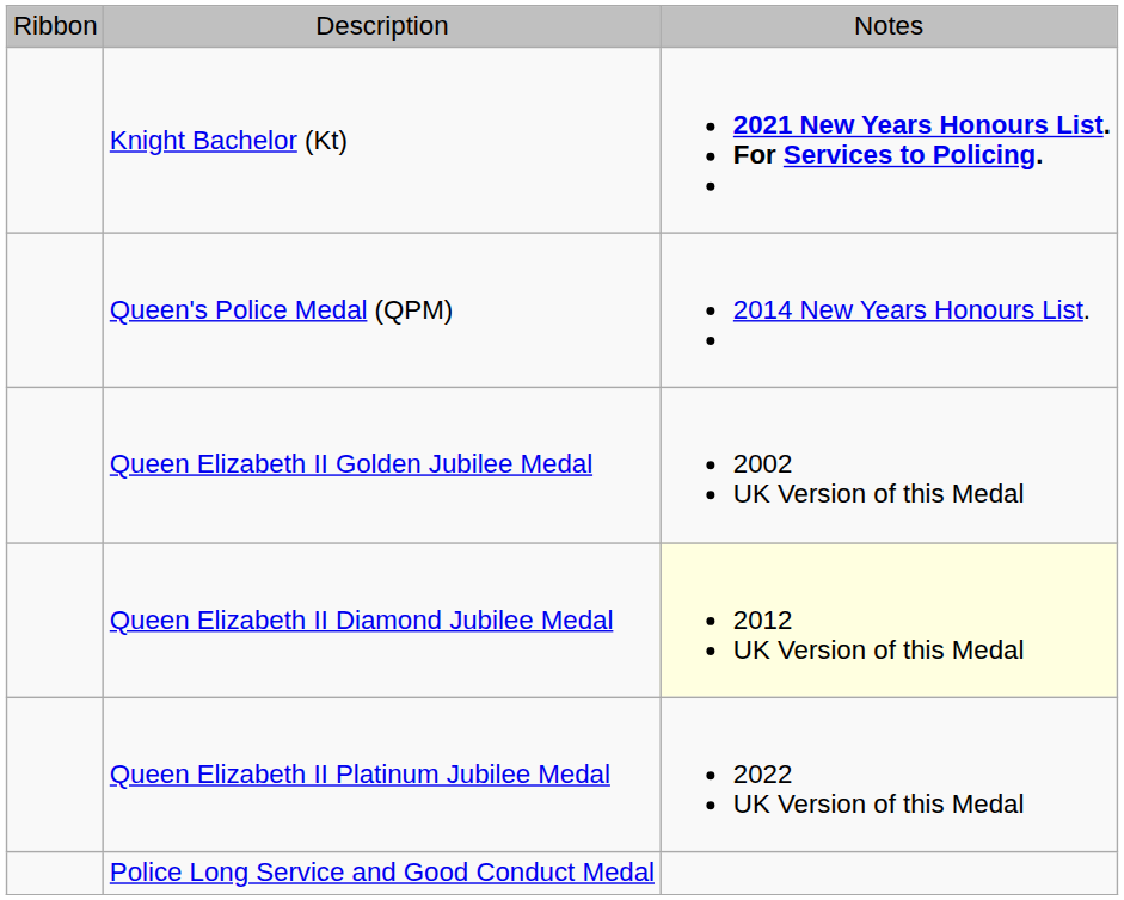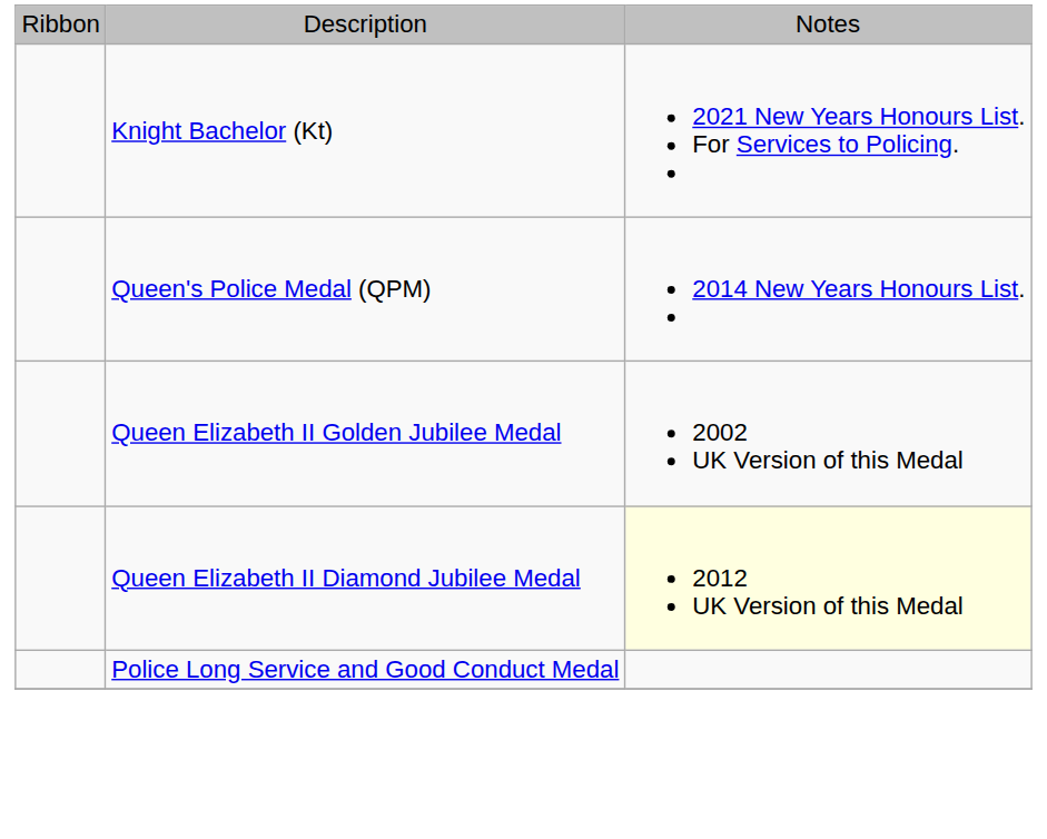Knight Bachelor (Kt) | column 3: bold -> normal
- row: Queen Elizabeth II Platinum Jubilee Medal | 2022 UK Version of this Medal
